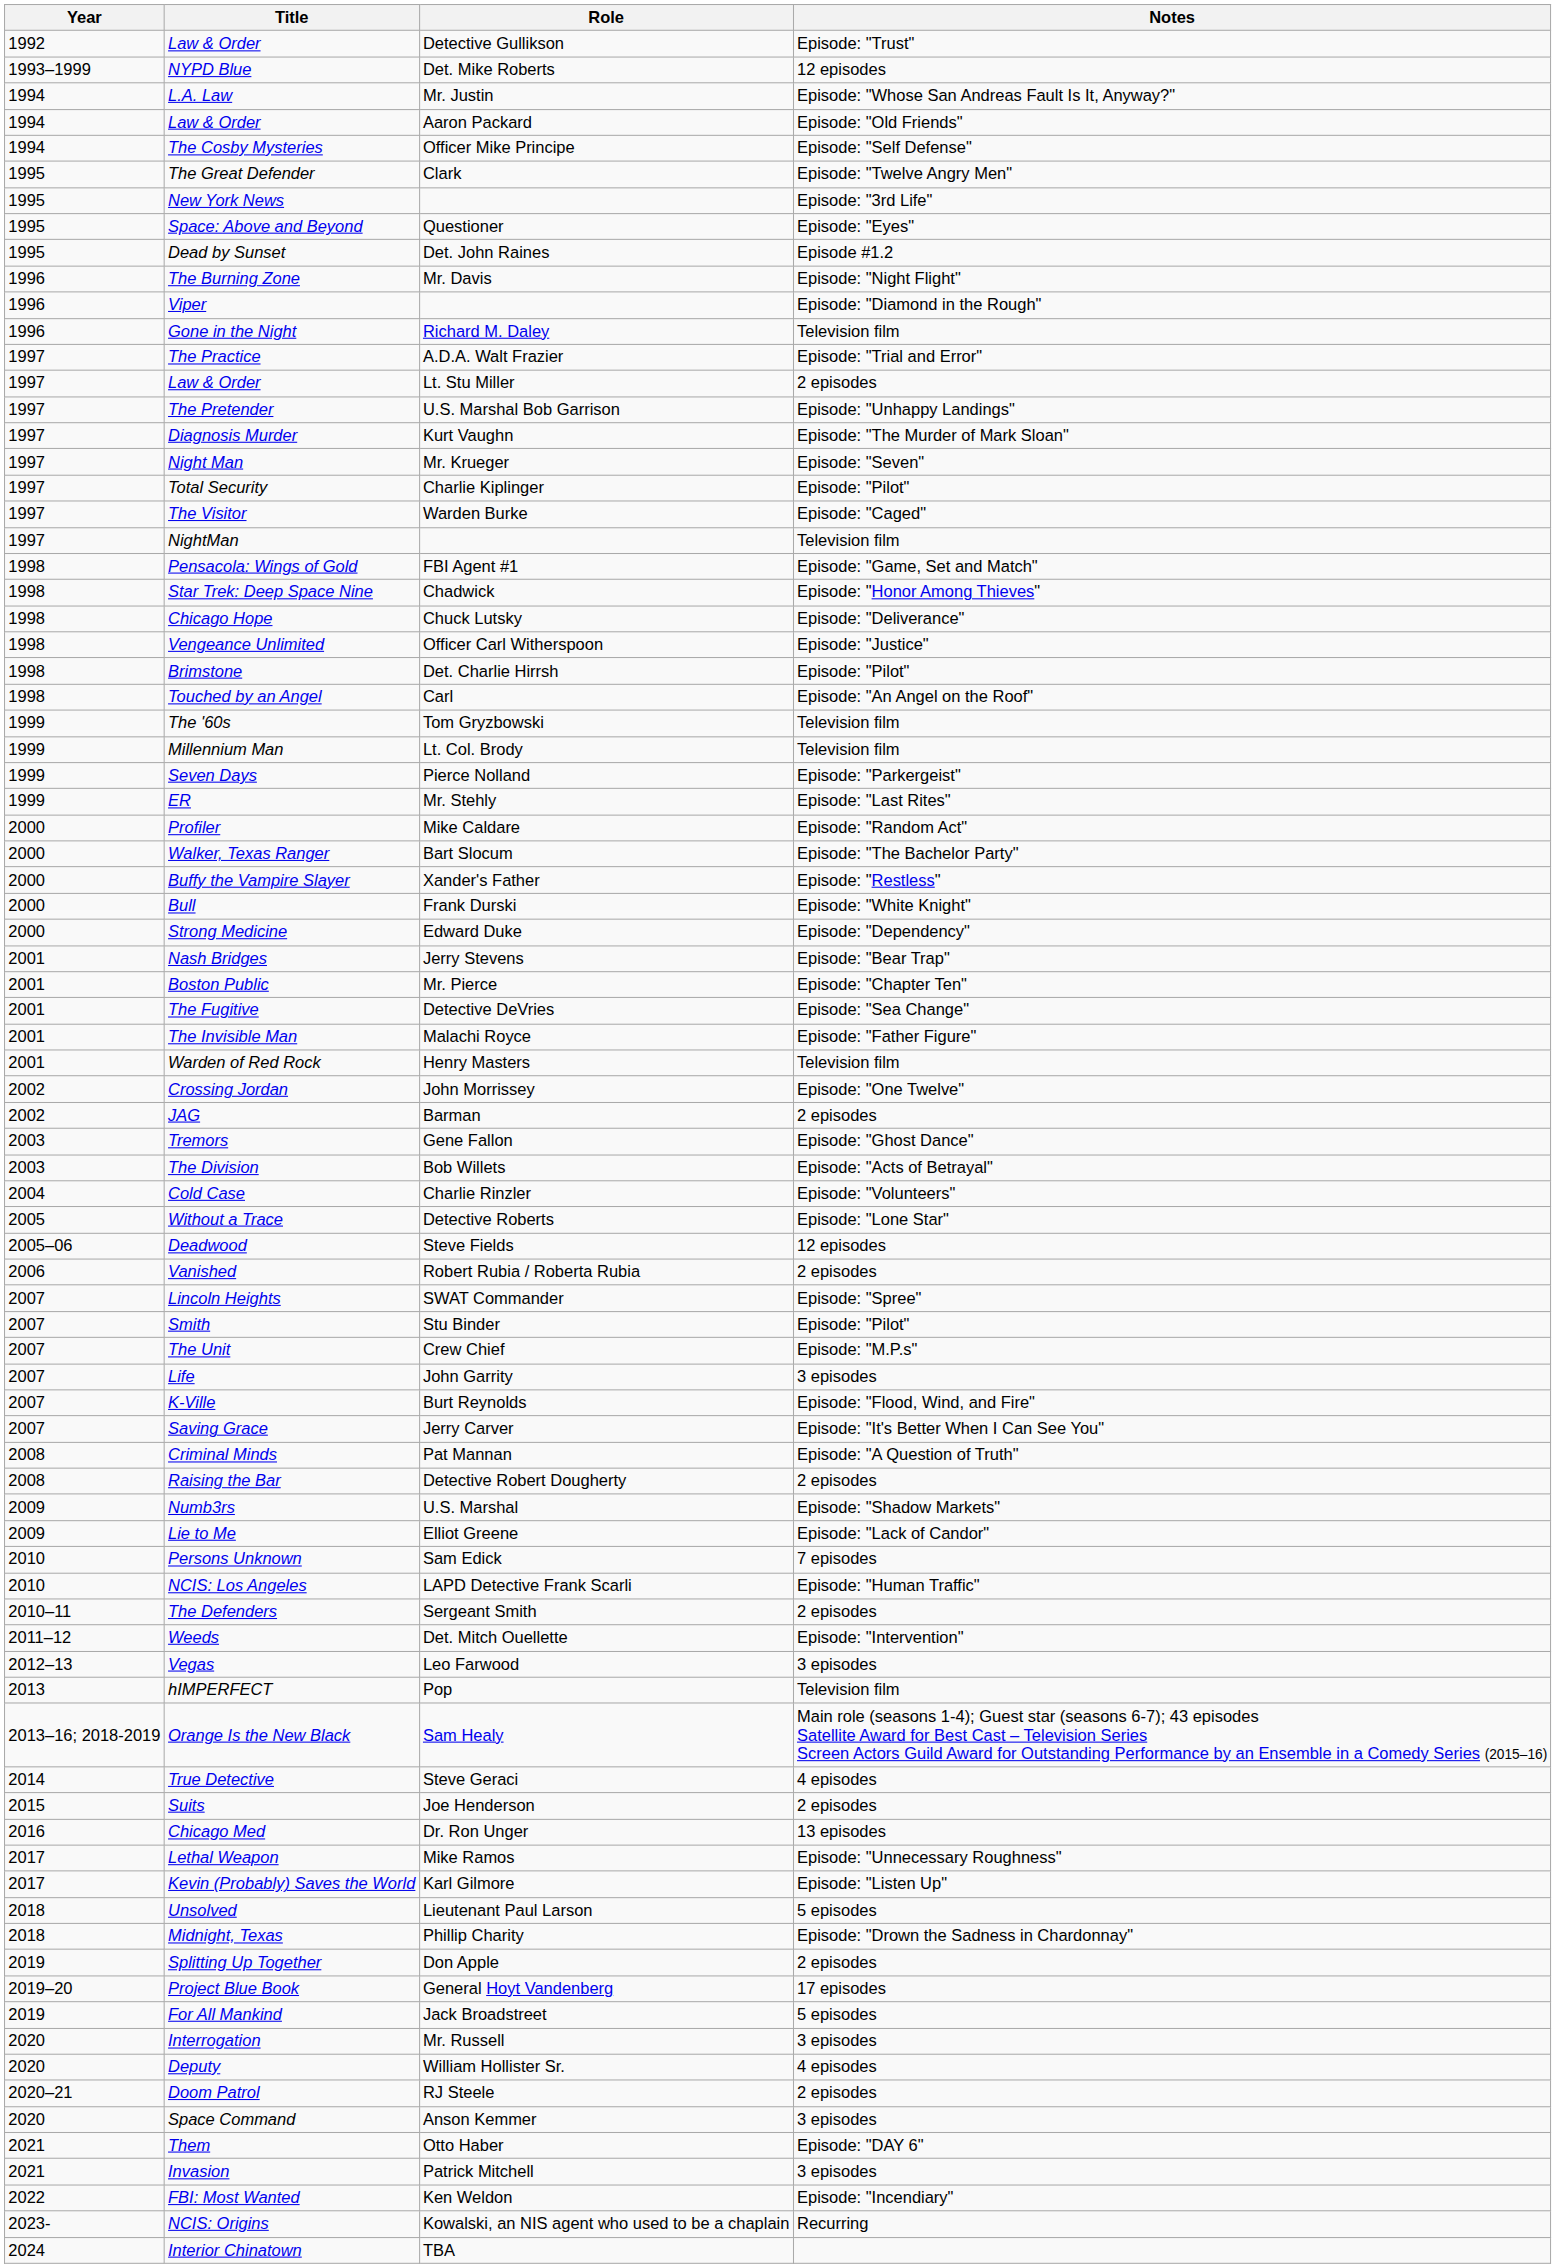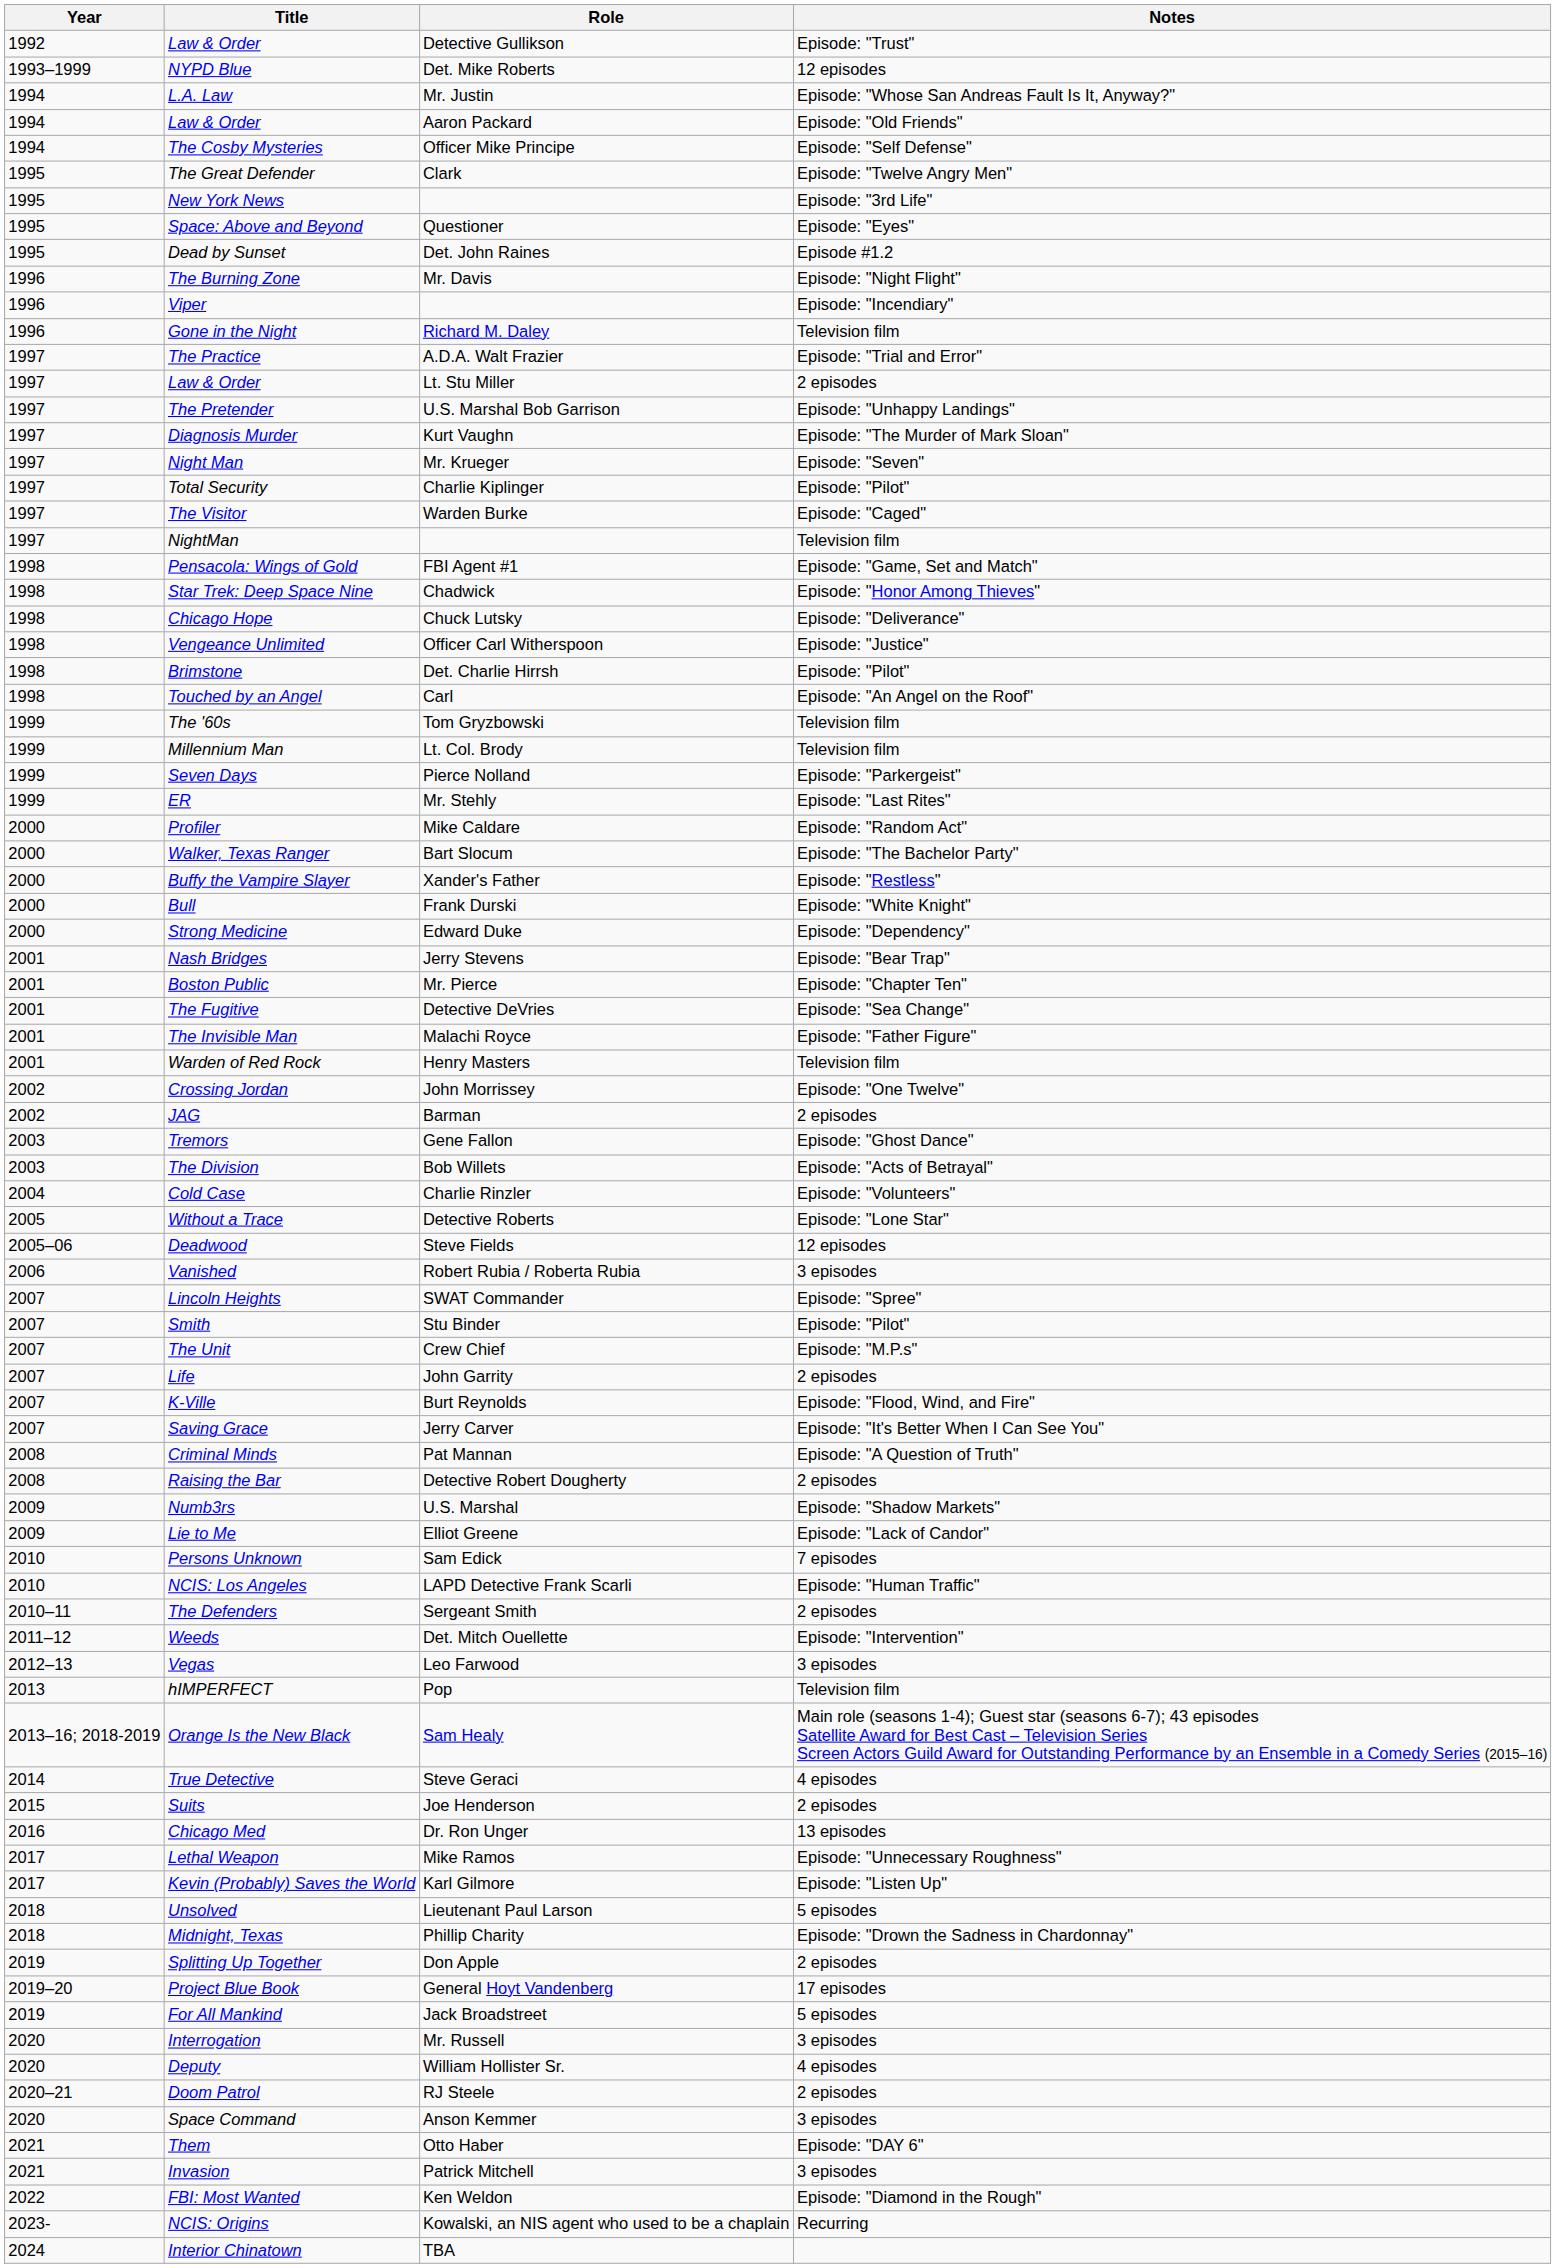Viper | Notes: Episode: "Diamond in the Rough" -> Episode: "Incendiary"
Vanished | Notes: 2 episodes -> 3 episodes
Life | Notes: 3 episodes -> 2 episodes
FBI: Most Wanted | Notes: Episode: "Incendiary" -> Episode: "Diamond in the Rough"
